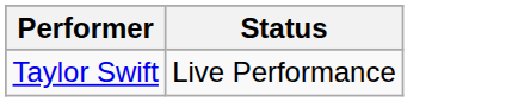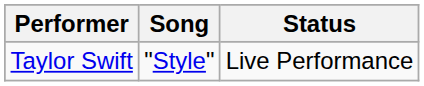+ column: Song | "Style"
